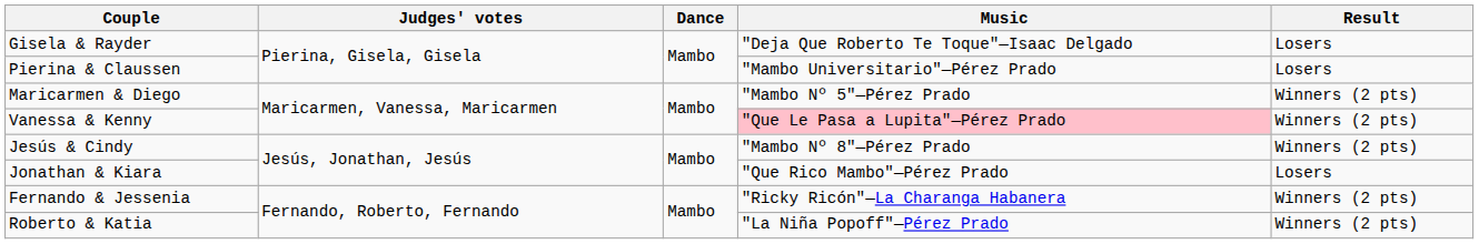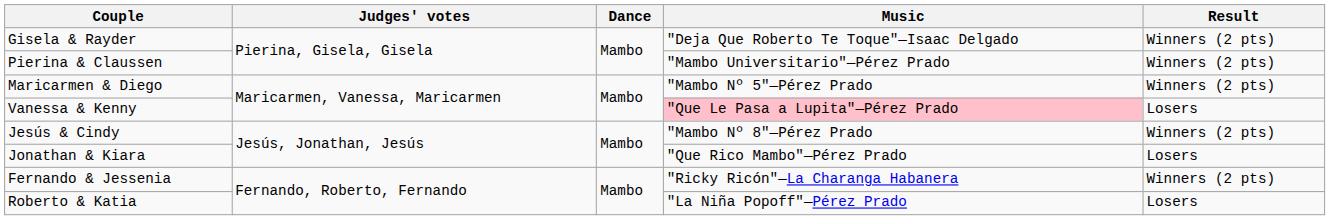Gisela & Rayder | Result: Losers -> Winners (2 pts)
Pierina & Claussen | Result: Losers -> Winners (2 pts)
Vanessa & Kenny | Result: Winners (2 pts) -> Losers
Roberto & Katia | Result: Winners (2 pts) -> Losers
